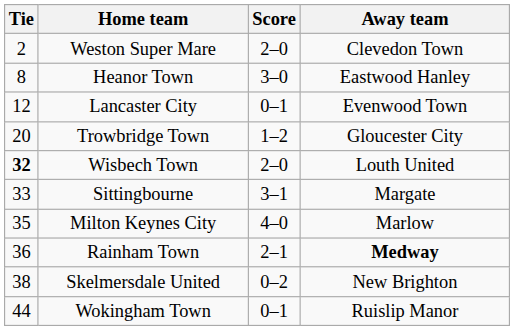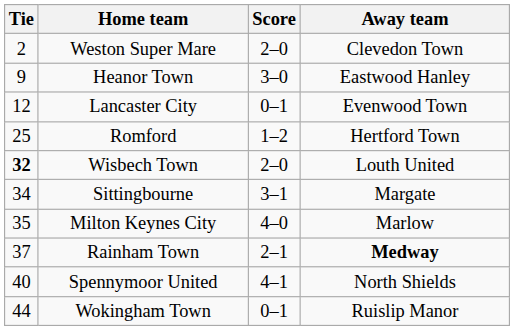Heanor Town | Tie: 8 -> 9
- row: 20 | Trowbridge Town | 1–2 | Gloucester City
+ row: 25 | Romford | 1–2 | Hertford Town
Sittingbourne | Tie: 33 -> 34
Rainham Town | Tie: 36 -> 37
- row: 38 | Skelmersdale United | 0–2 | New Brighton
+ row: 40 | Spennymoor United | 4–1 | North Shields
